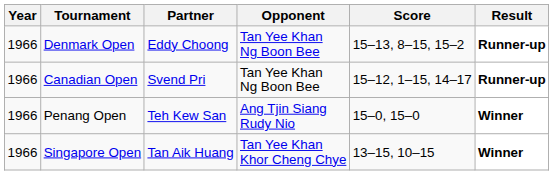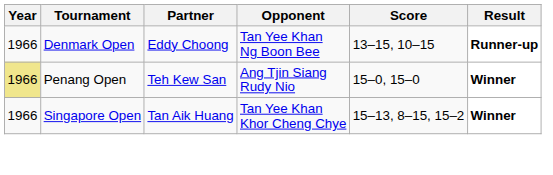Denmark Open | Score: 15–13, 8–15, 15–2 -> 13–15, 10–15
- row: 1966 | Canadian Open | Svend Pri | Tan Yee Khan Ng Boon Bee | 15–12, 1–15, 14–17 | Runner-up
Penang Open | Year: no background -> khaki background
Singapore Open | Score: 13–15, 10–15 -> 15–13, 8–15, 15–2
